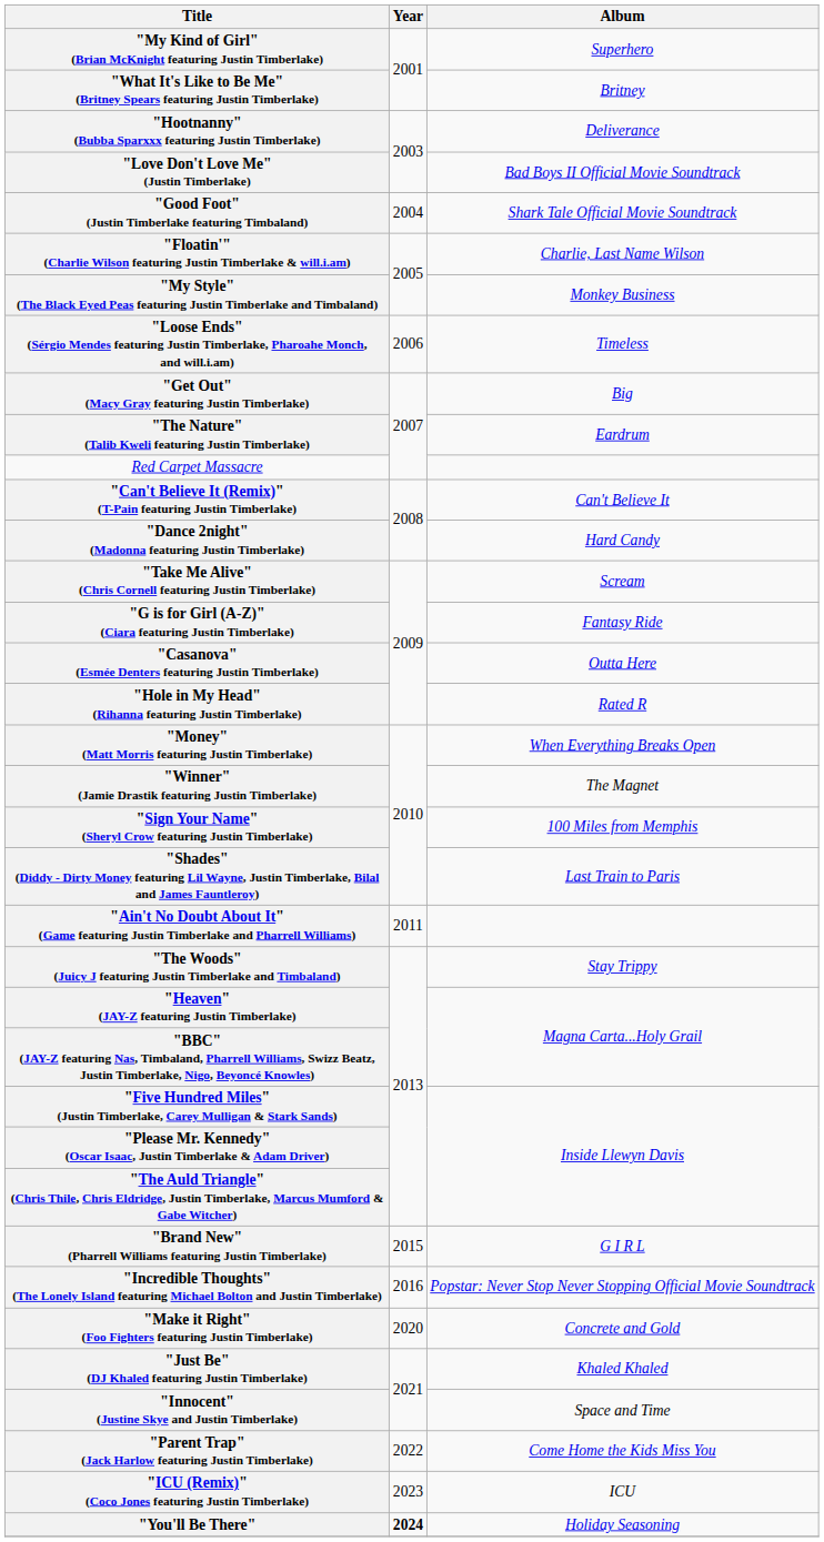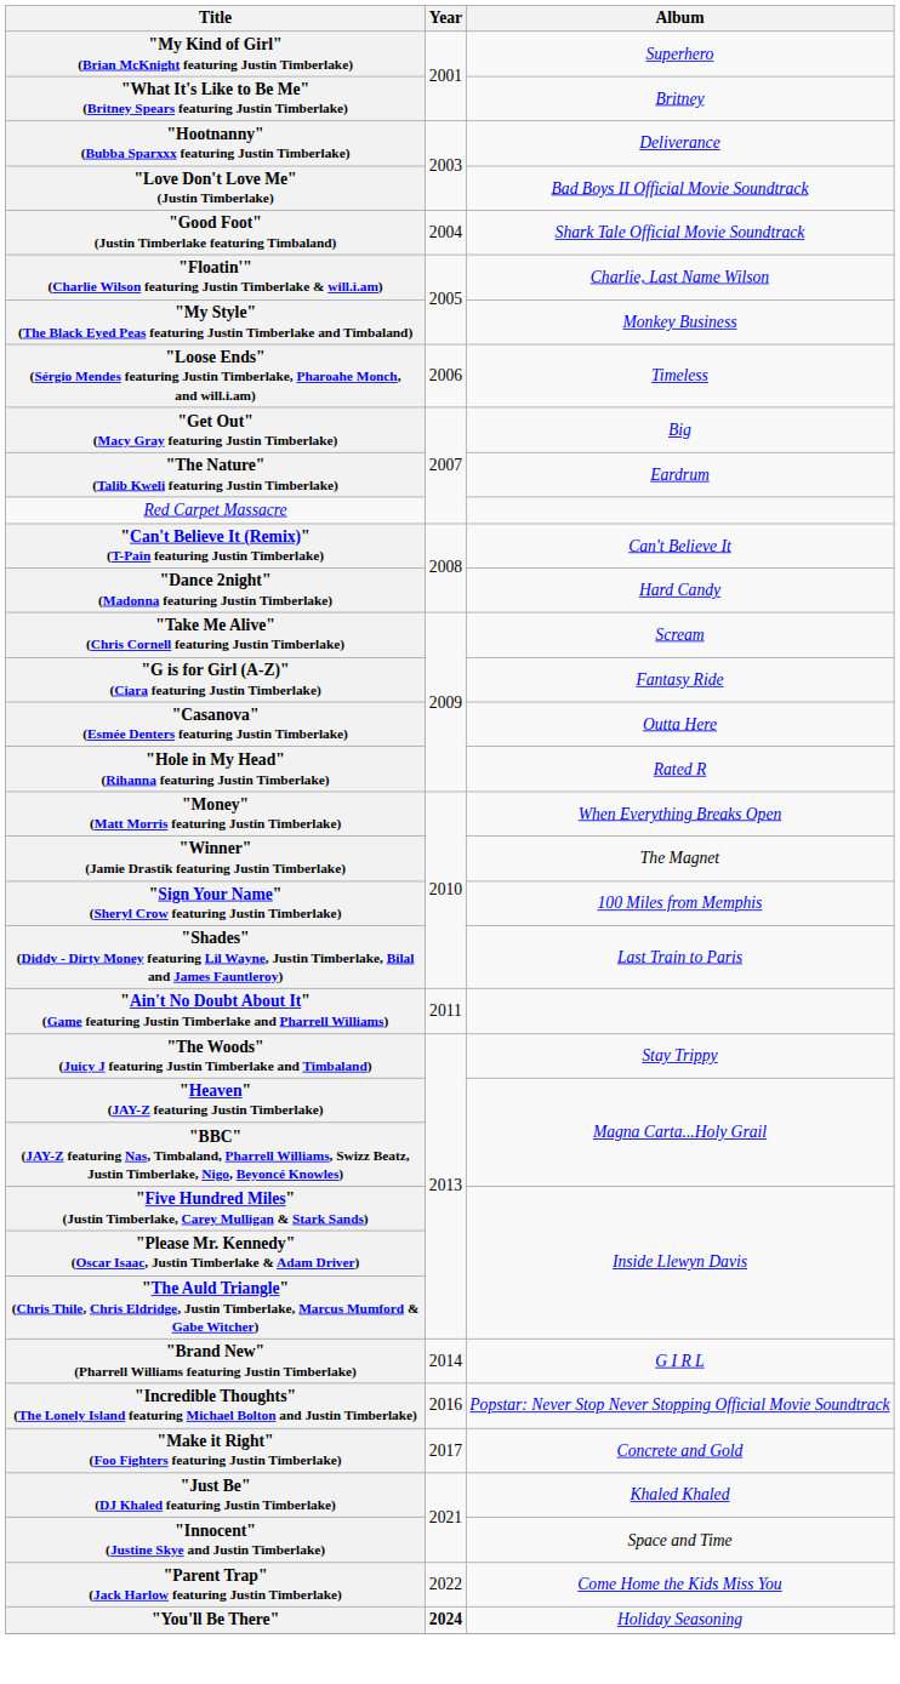"Brand New" (Pharrell Williams featuring Justin Timberlake) | Year: 2015 -> 2014
"Make it Right" (Foo Fighters featuring Justin Timberlake) | Year: 2020 -> 2017
- row: "ICU (Remix)" (Coco Jones featuring Justin Timberlake) | 2023 | ICU
